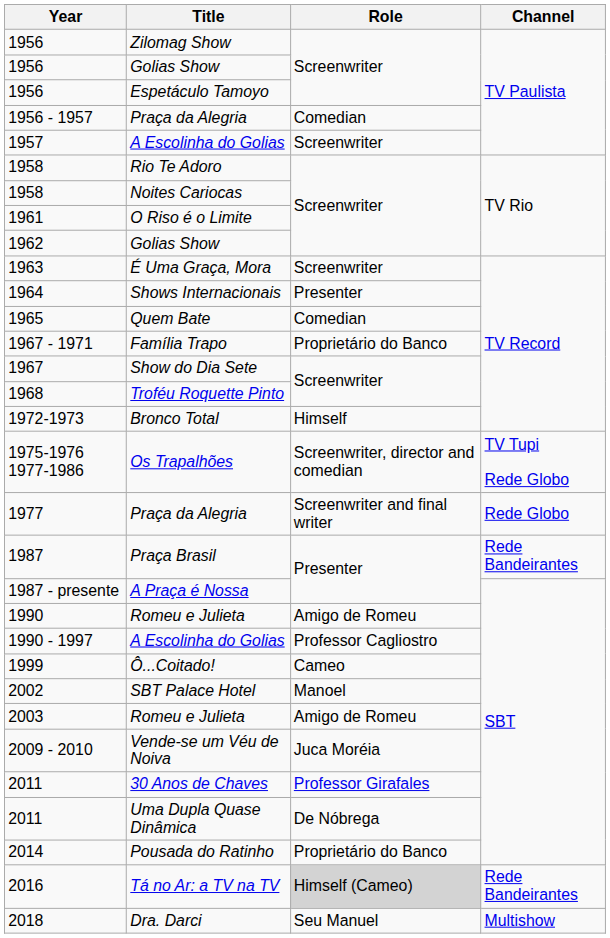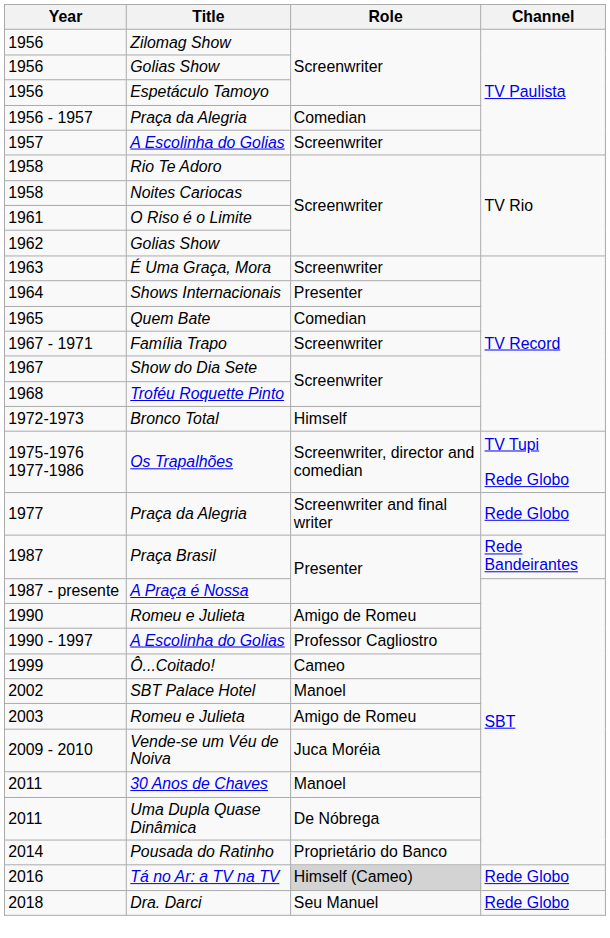1967 - 1971 | Role: Proprietário do Banco -> Screenwriter
2011 / 30 Anos de Chaves | Role: Professor Girafales -> Manoel
2016 | Channel: Rede Bandeirantes -> Rede Globo
2018 | Channel: Multishow -> Rede Globo
